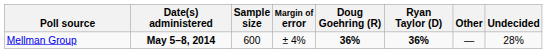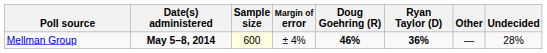Mellman Group | Sample size: no background -> lightyellow background
Mellman Group | Doug Goehring (R): 36% -> 46%
